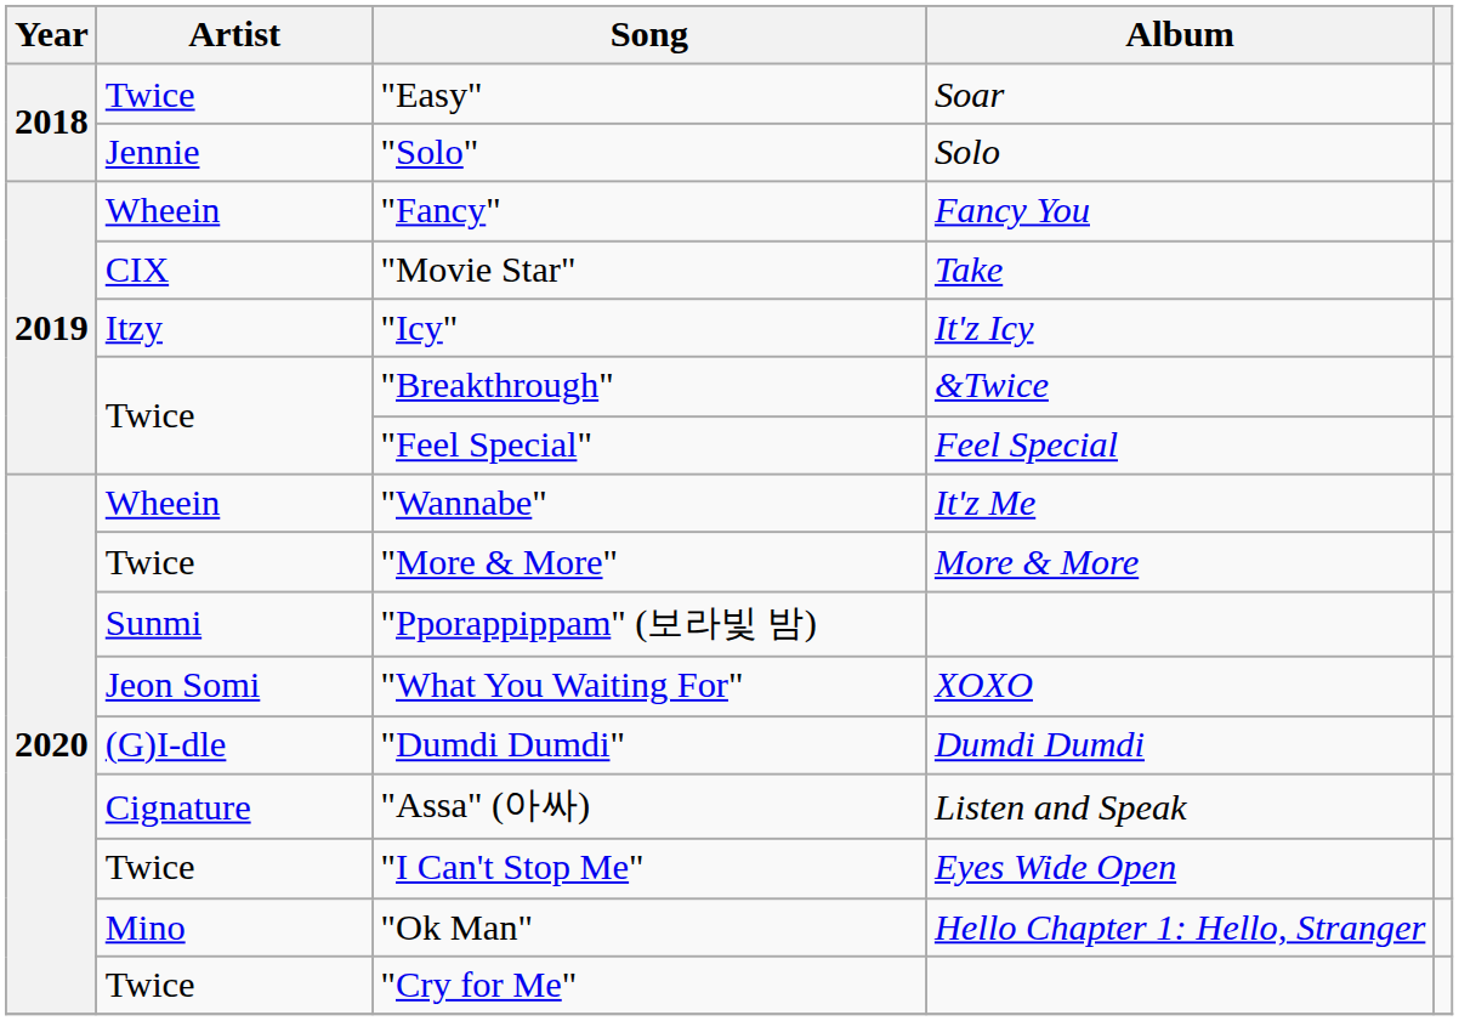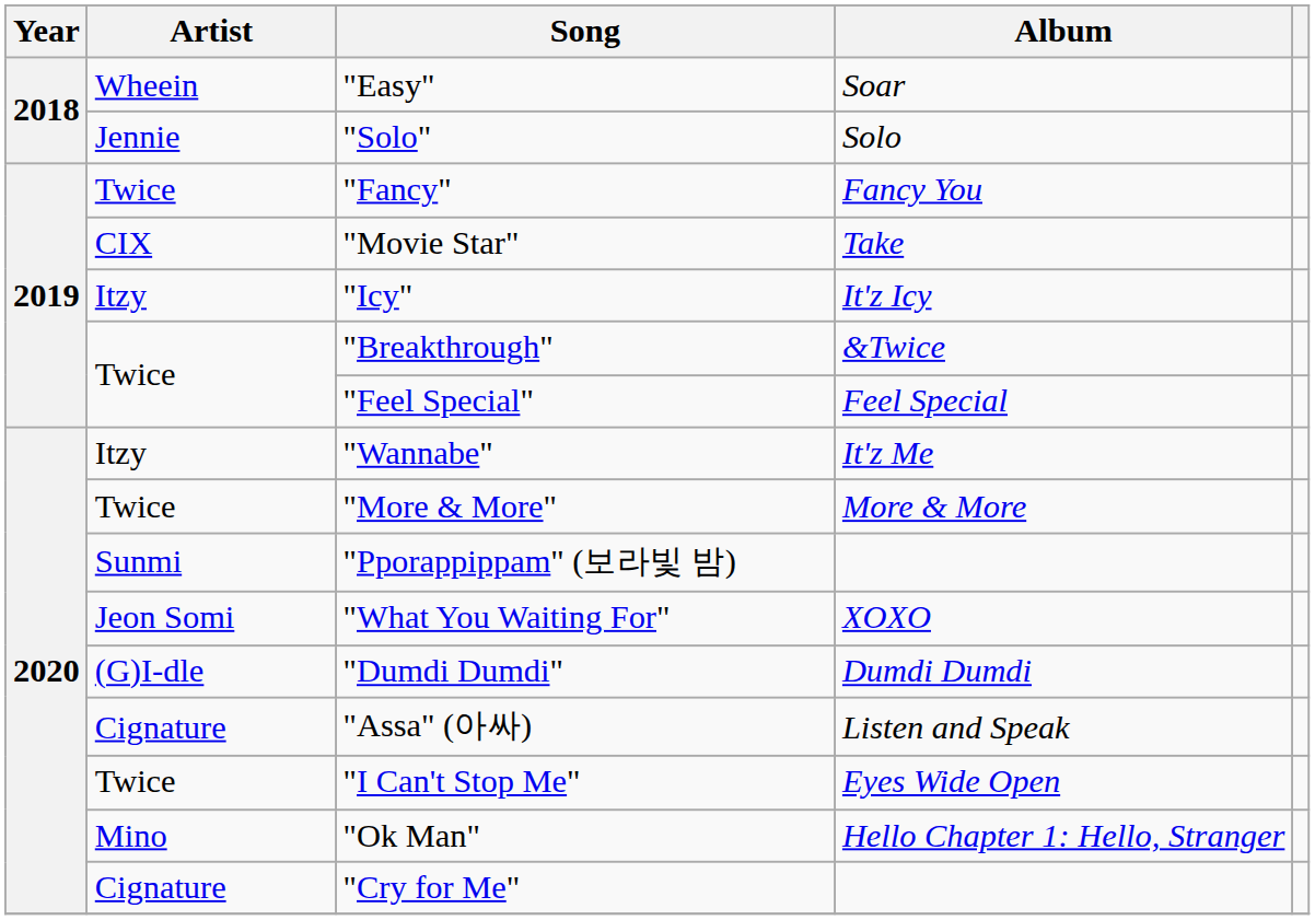"Easy" | Artist: Twice -> Wheein
"Fancy" | Artist: Wheein -> Twice
"Wannabe" | Artist: Wheein -> Itzy
"Cry for Me" | Artist: Twice -> Cignature
